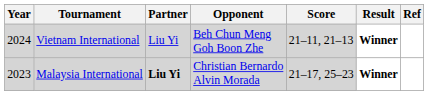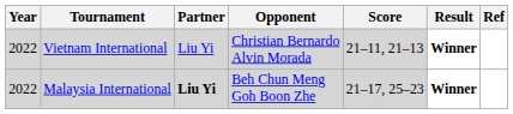Vietnam International | Year: 2024 -> 2022
Vietnam International | Opponent: Beh Chun Meng Goh Boon Zhe -> Christian Bernardo Alvin Morada
Malaysia International | Year: 2023 -> 2022
Malaysia International | Opponent: Christian Bernardo Alvin Morada -> Beh Chun Meng Goh Boon Zhe
